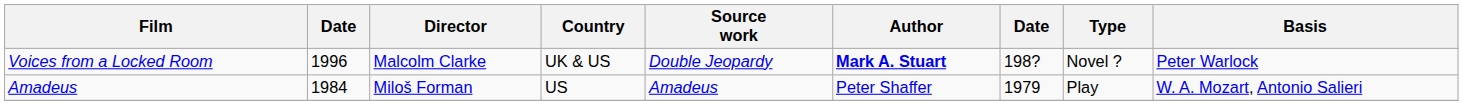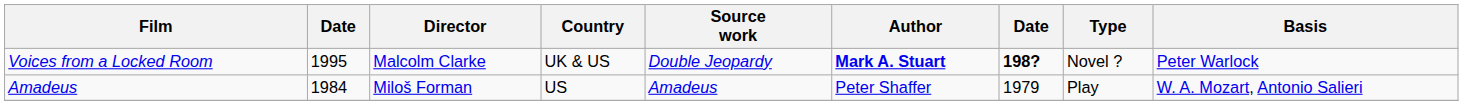Voices from a Locked Room | column 2: 1996 -> 1995
Voices from a Locked Room | column 7: normal -> bold
